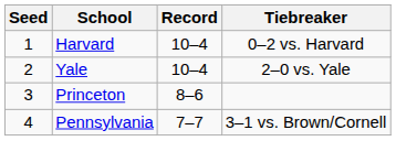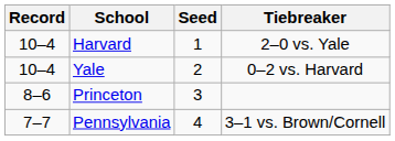columns swapped: Seed <-> Record
Harvard | Tiebreaker: 0–2 vs. Harvard -> 2–0 vs. Yale
Yale | Tiebreaker: 2–0 vs. Yale -> 0–2 vs. Harvard
